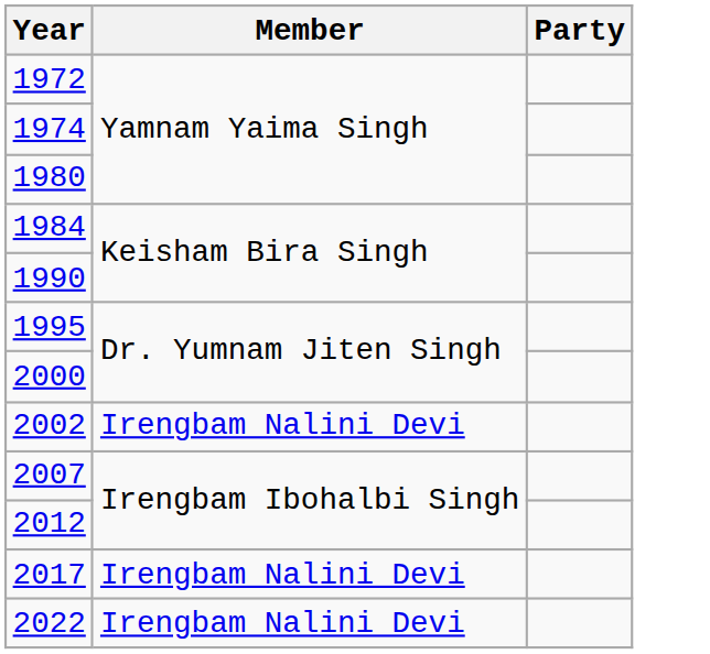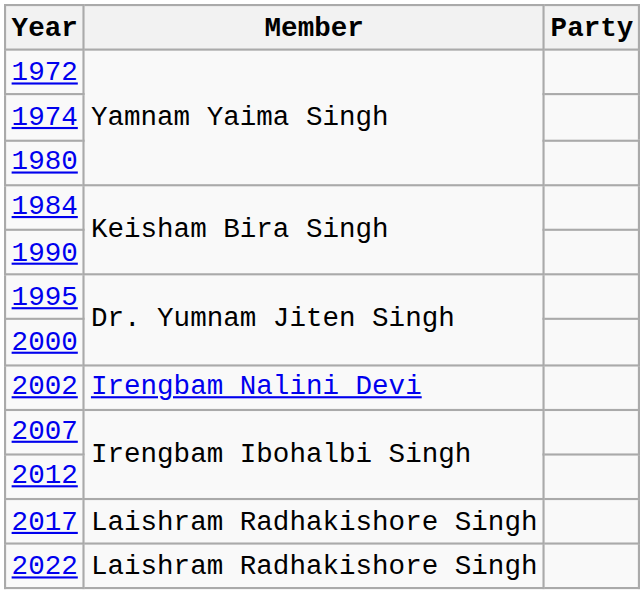2017 | Member: Irengbam Nalini Devi -> Laishram Radhakishore Singh
2022 | Member: Irengbam Nalini Devi -> Laishram Radhakishore Singh
